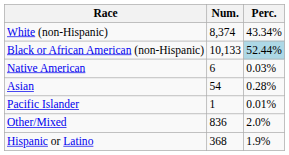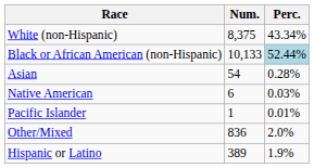White (non-Hispanic) | Num.: 8,374 -> 8,375
rows swapped: Native American <-> Asian
Hispanic or Latino | Num.: 368 -> 389
